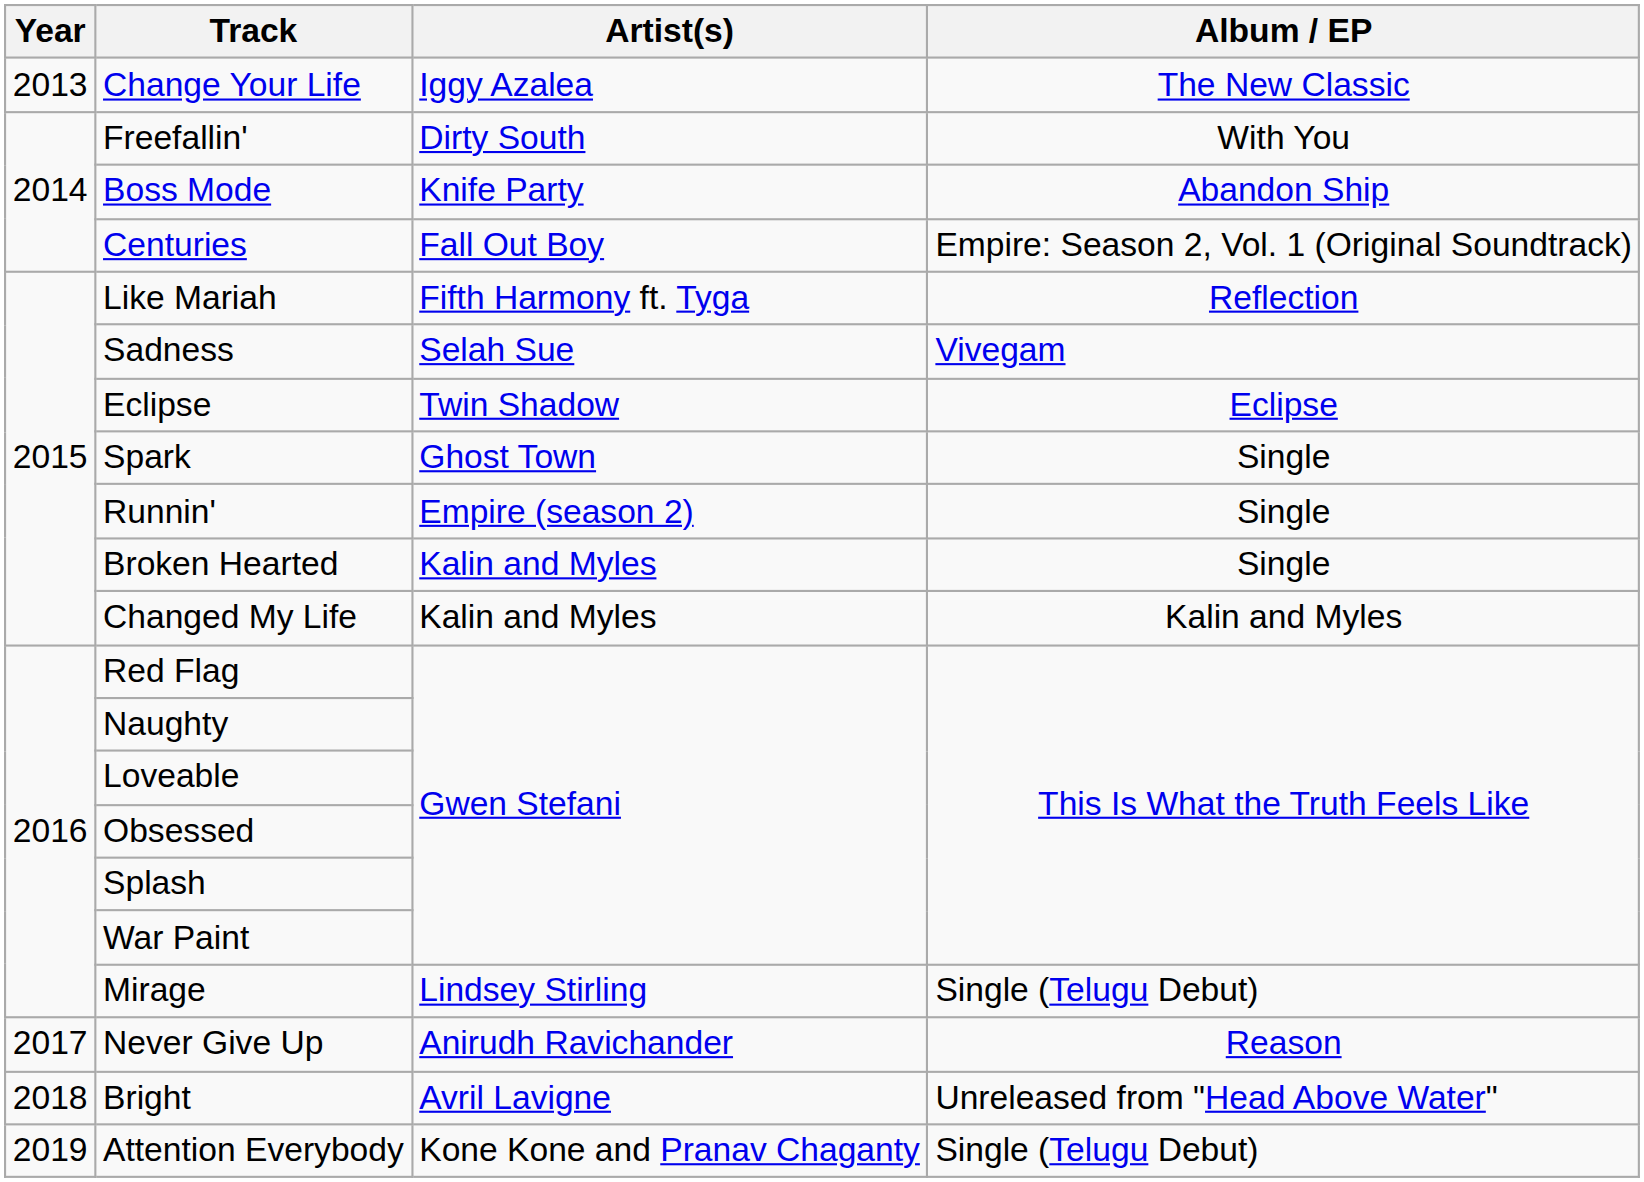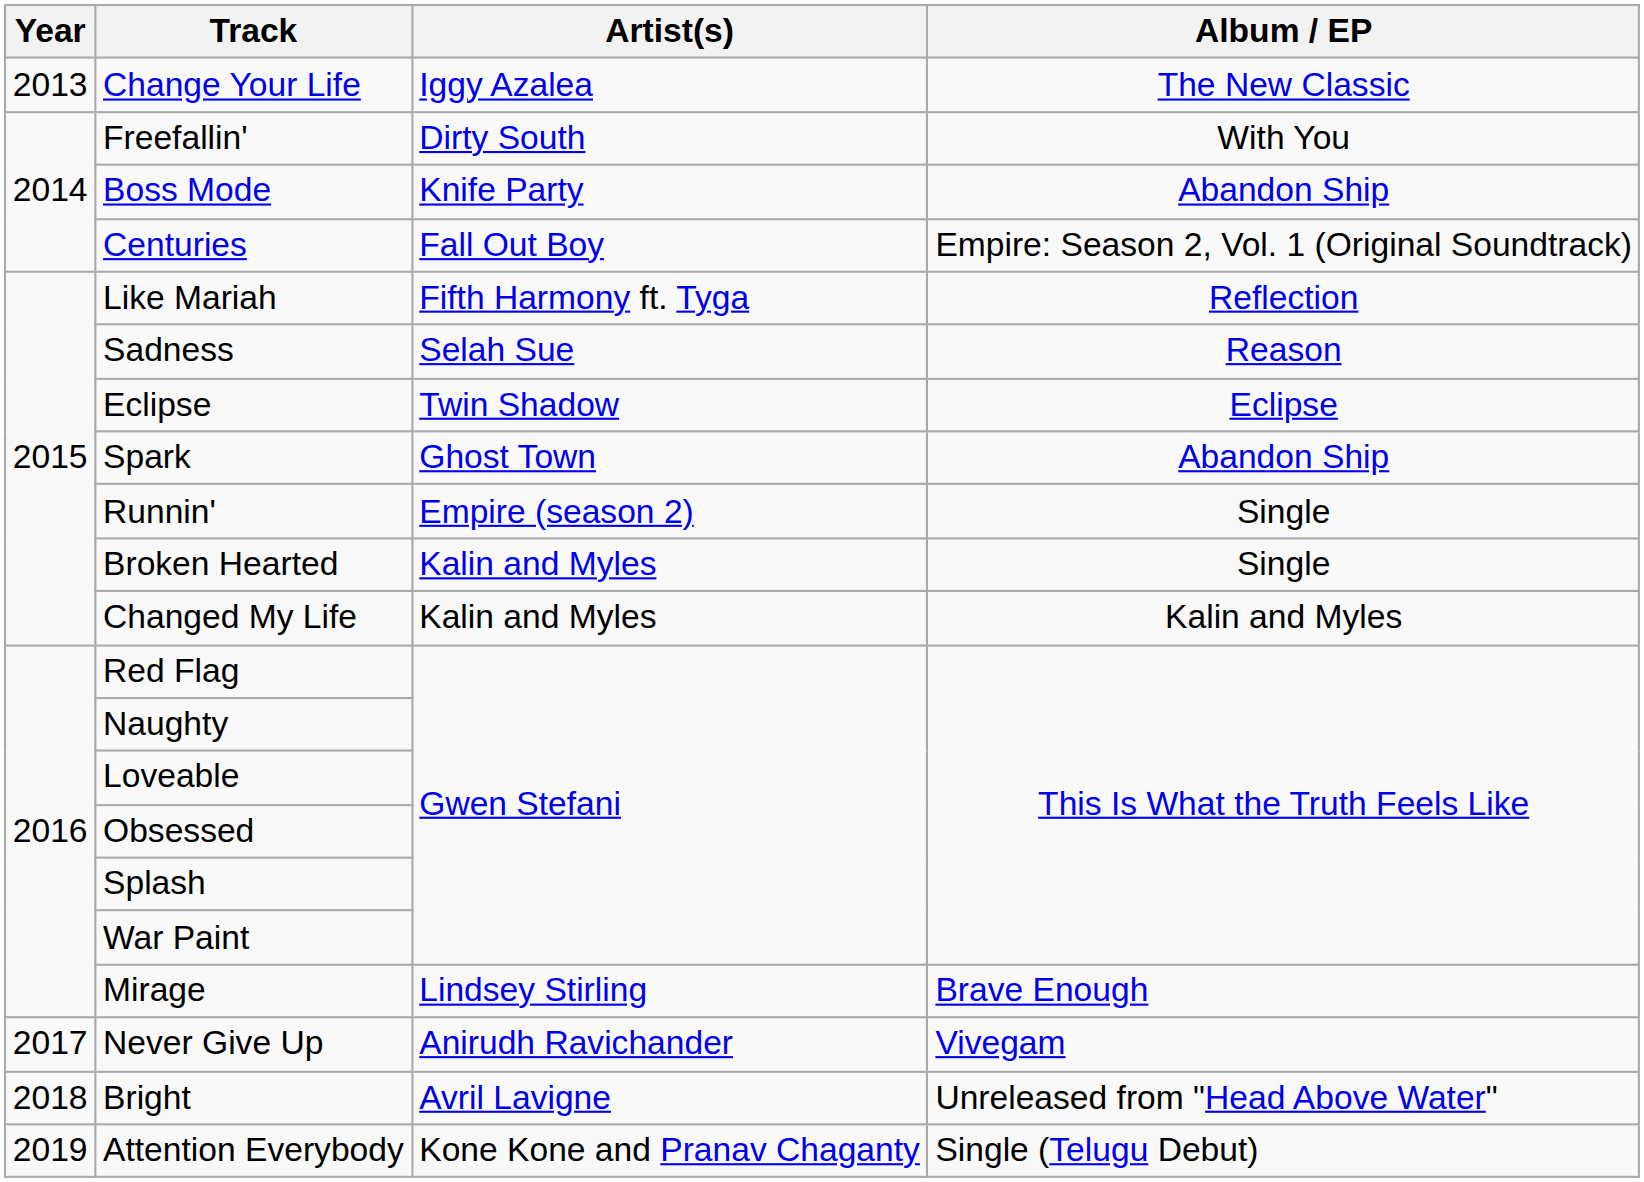Sadness | Album / EP: Vivegam -> Reason
Spark | Album / EP: Single -> Abandon Ship
Mirage | Album / EP: Single (Telugu Debut) -> Brave Enough
Never Give Up | Album / EP: Reason -> Vivegam
